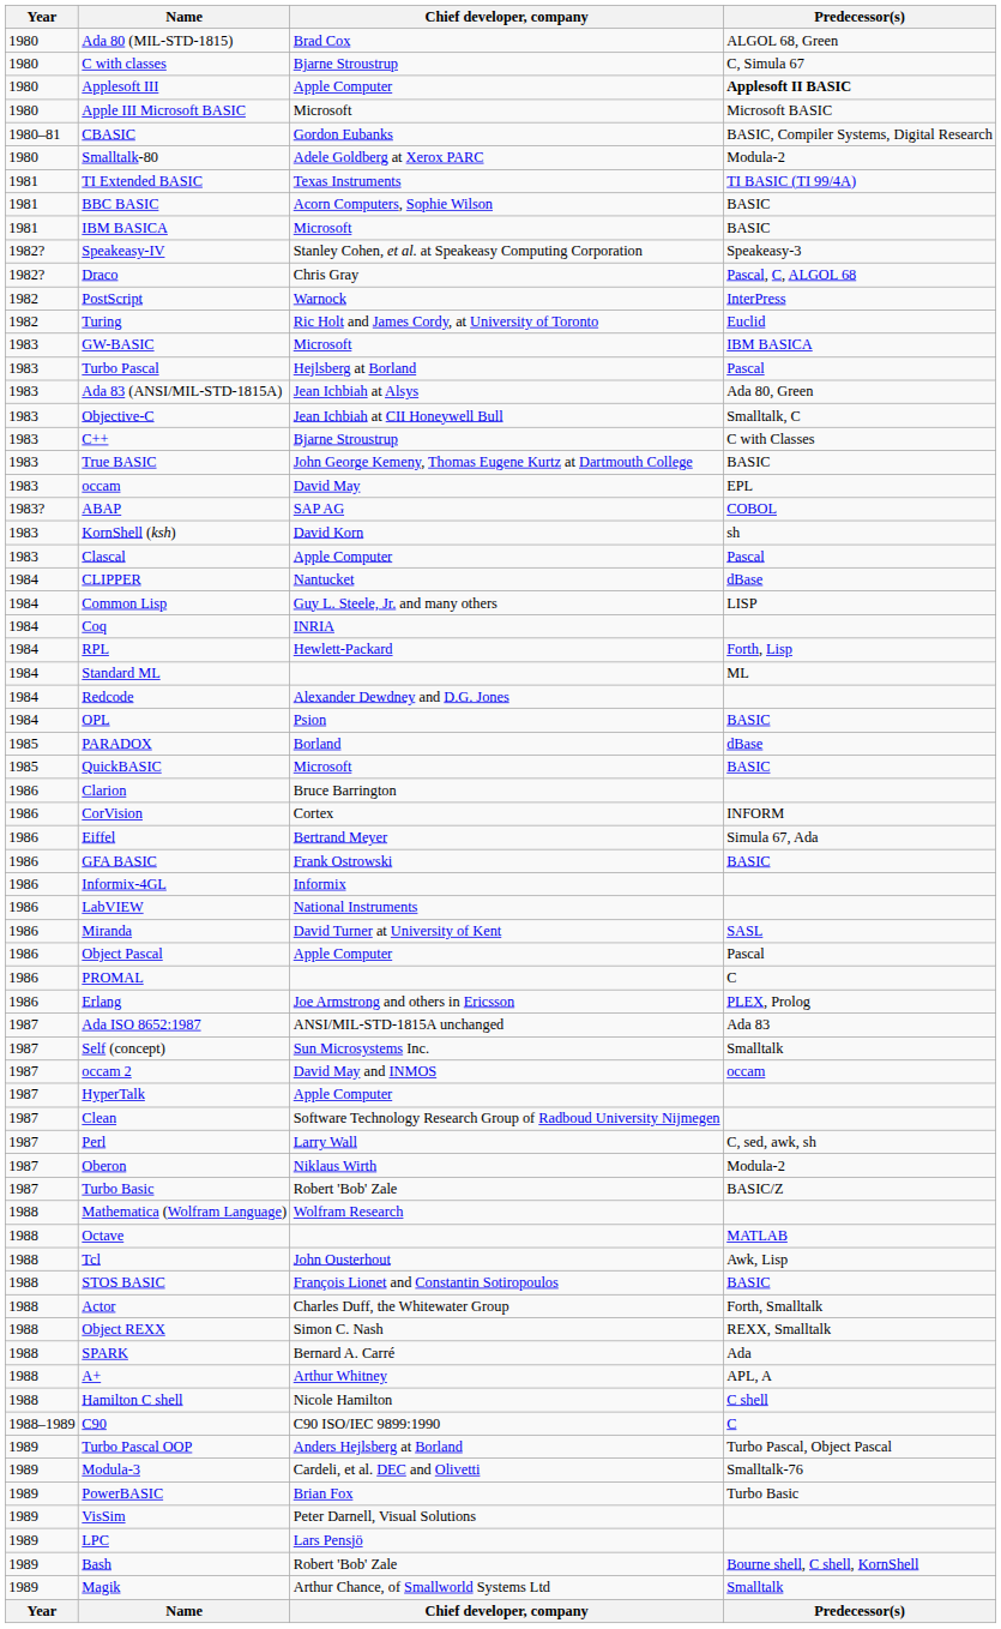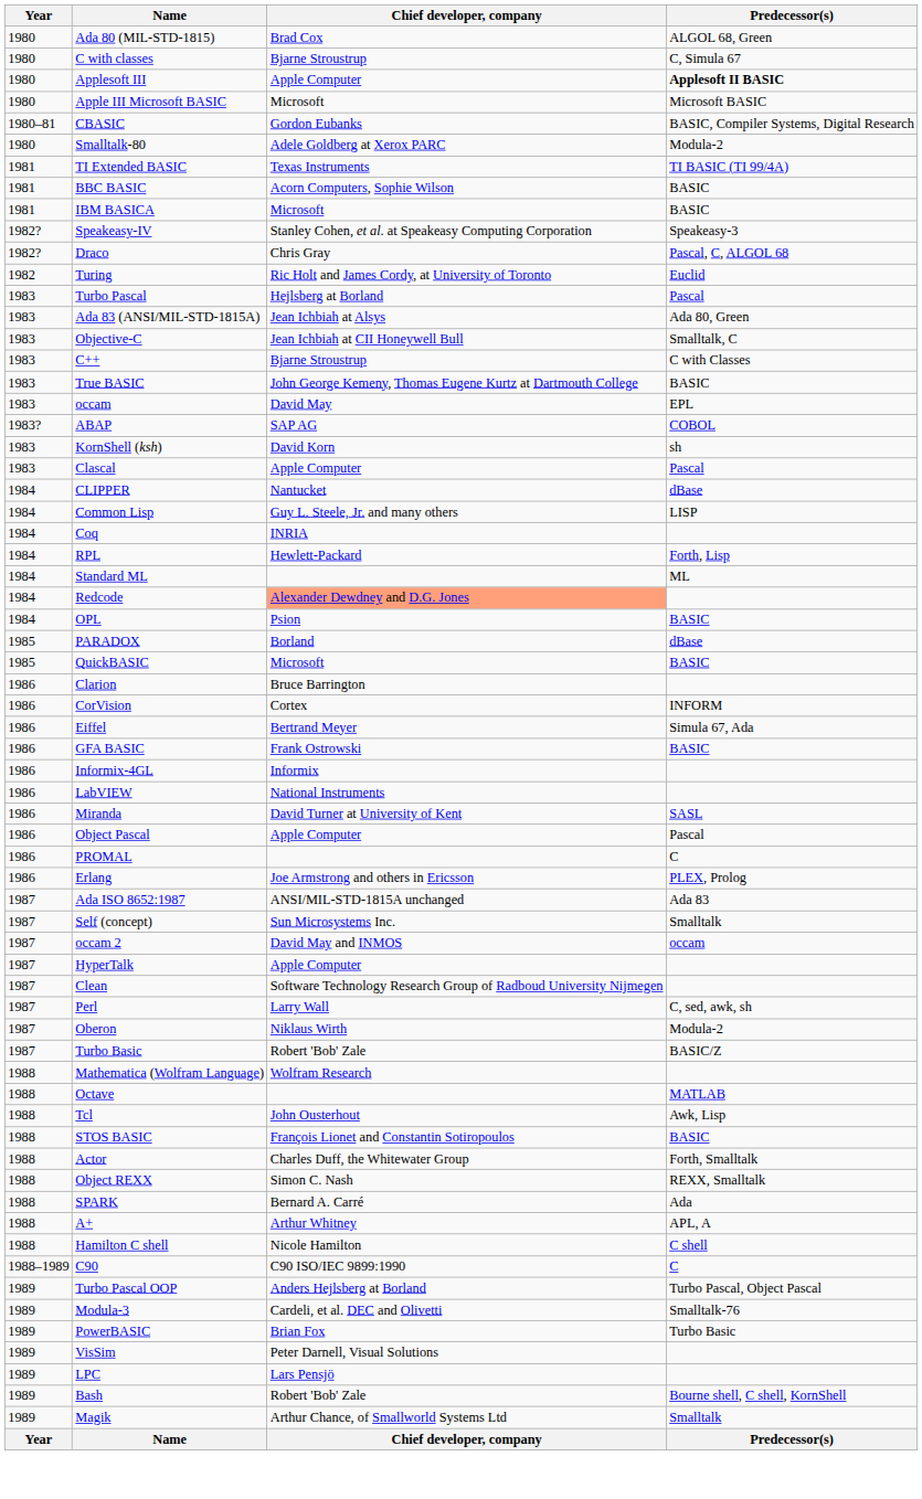- row: 1982 | PostScript | Warnock | InterPress
- row: 1983 | GW-BASIC | Microsoft | IBM BASICA
Redcode | Chief developer, company: no background -> lightsalmon background
